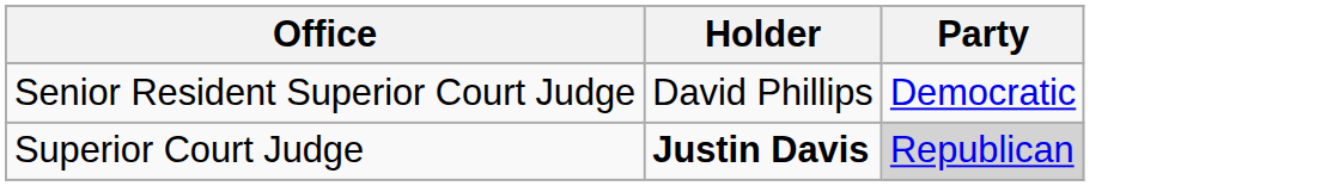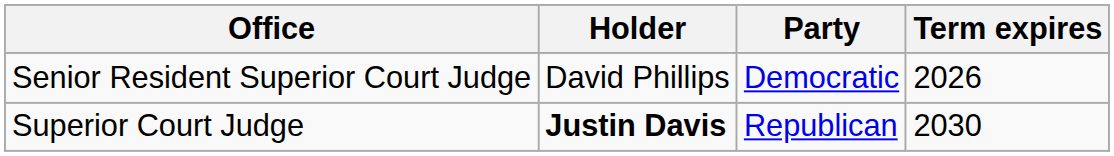+ column: Term expires | 2026 | 2030
Superior Court Judge | Party: lightgrey background -> no background
